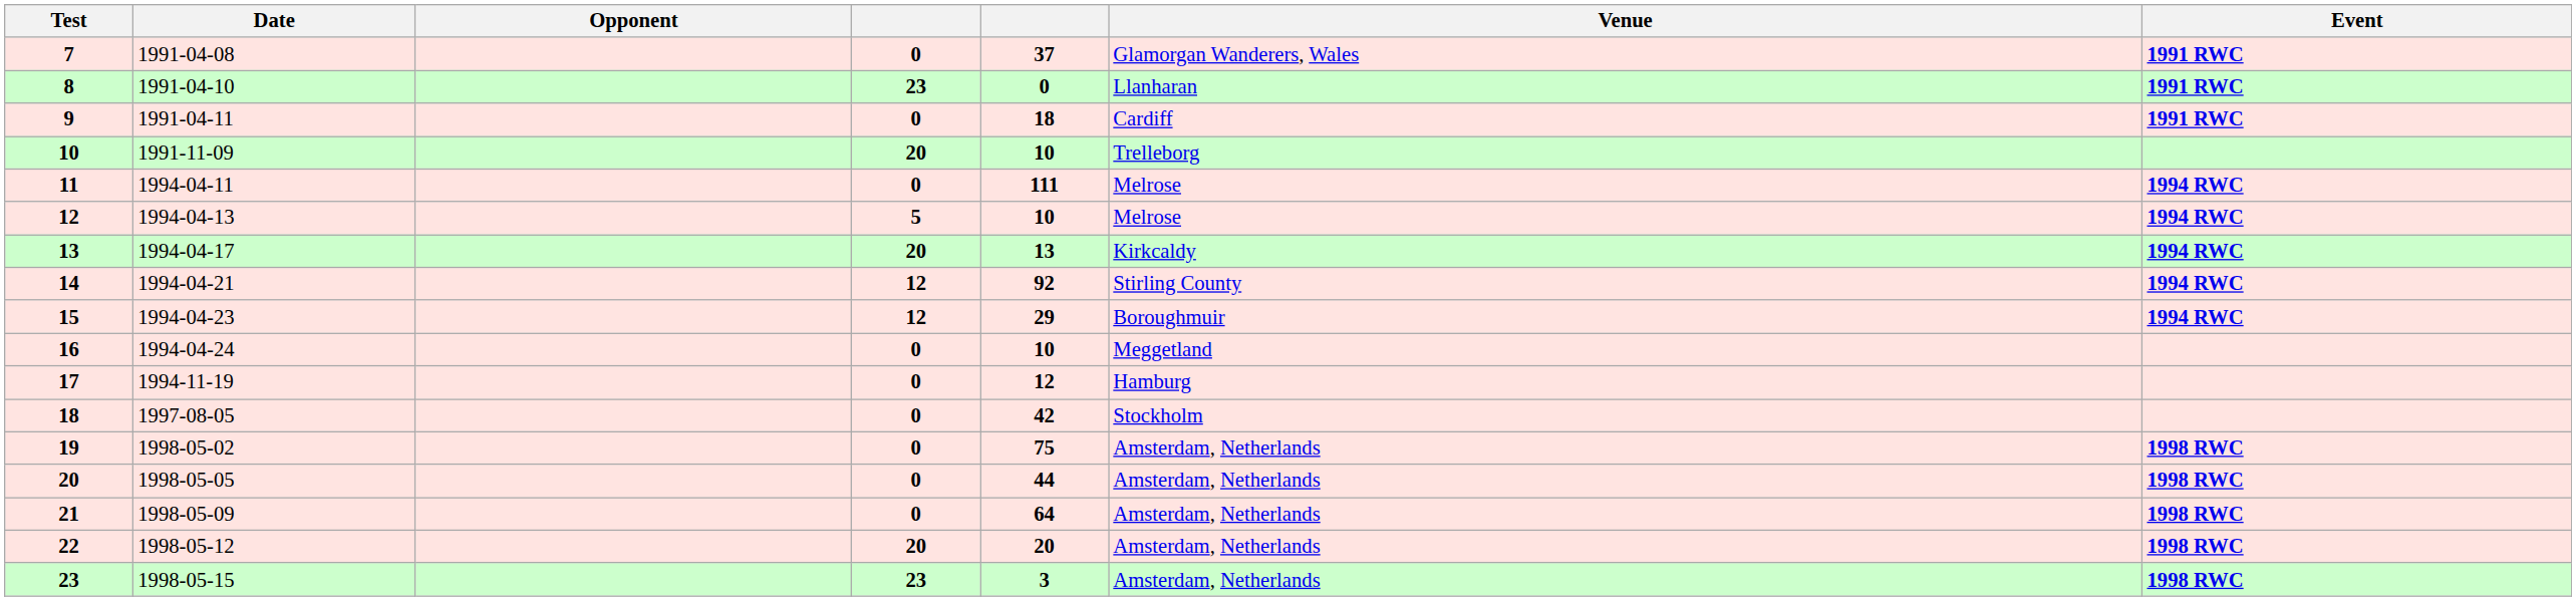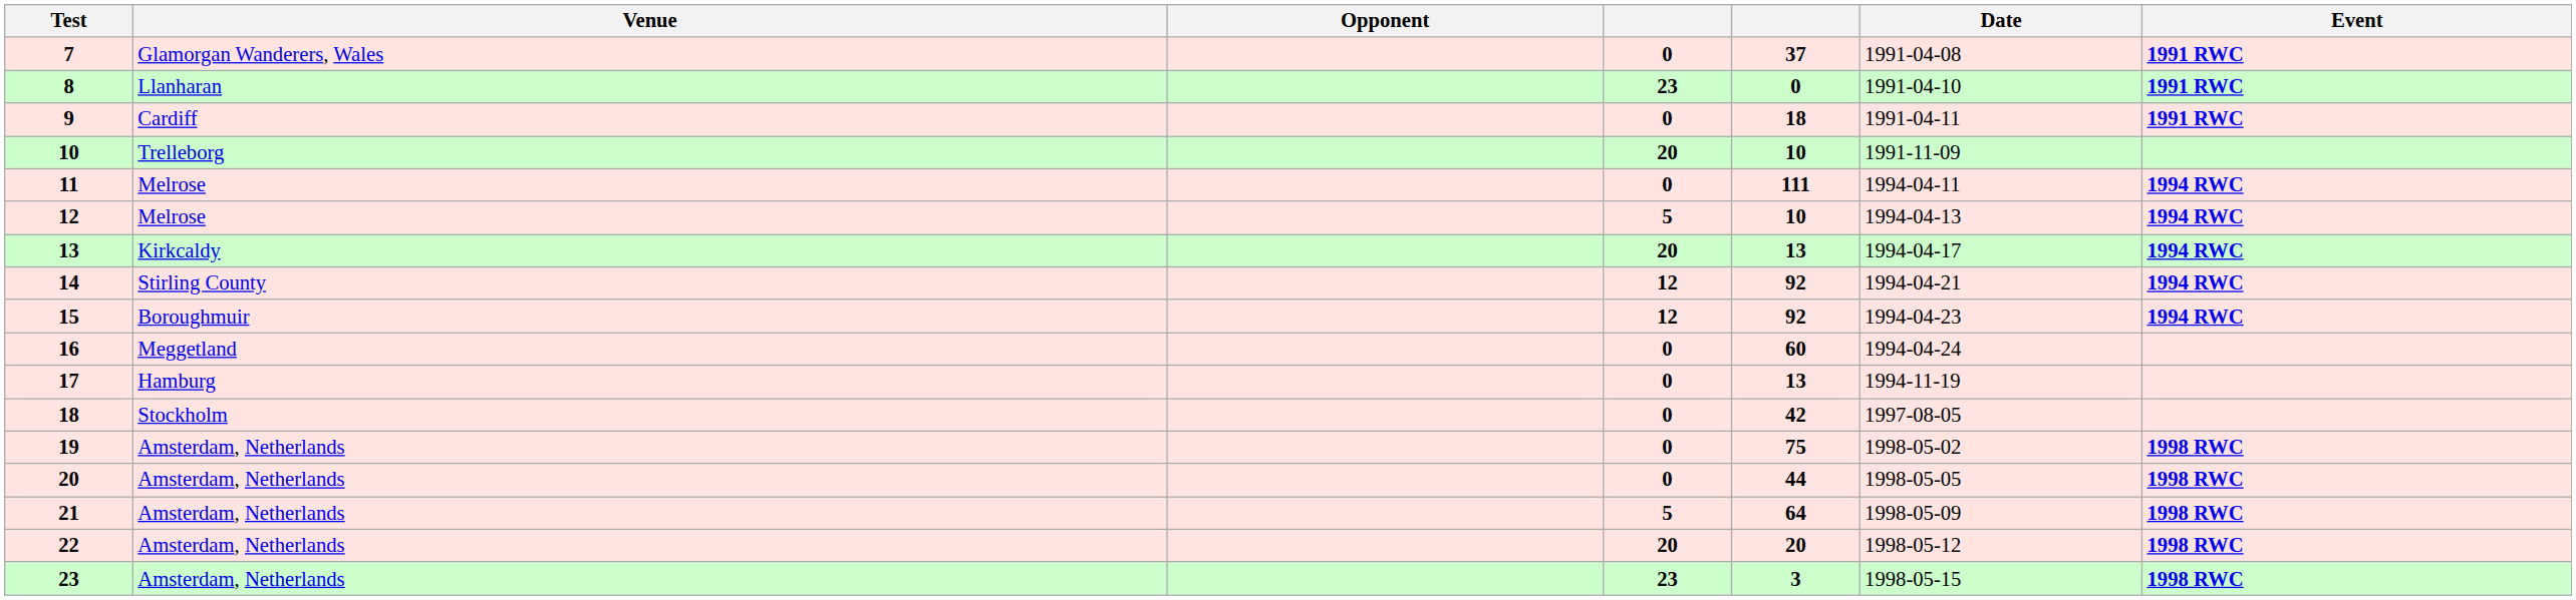columns swapped: Date <-> Venue
15 | column 5: 29 -> 92
16 | column 5: 10 -> 60
17 | column 5: 12 -> 13
21 | column 4: 0 -> 5
